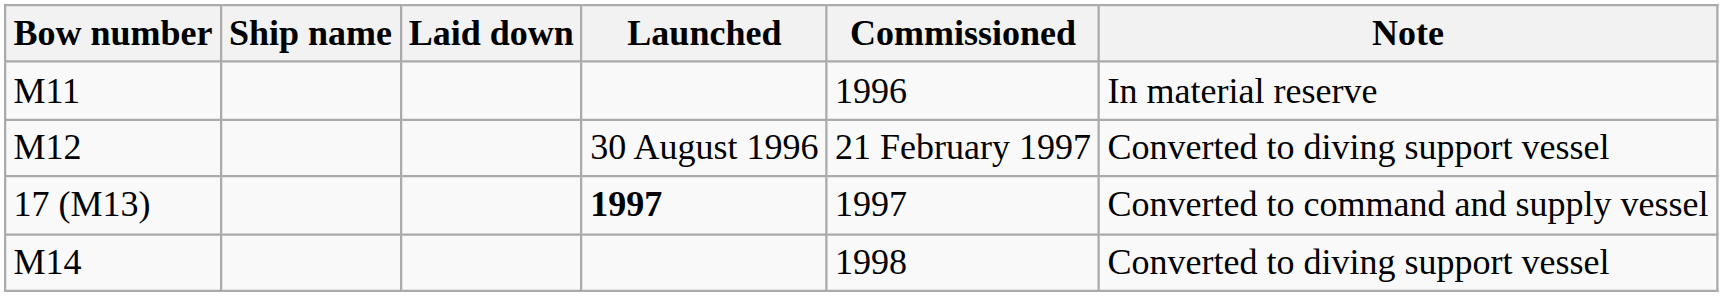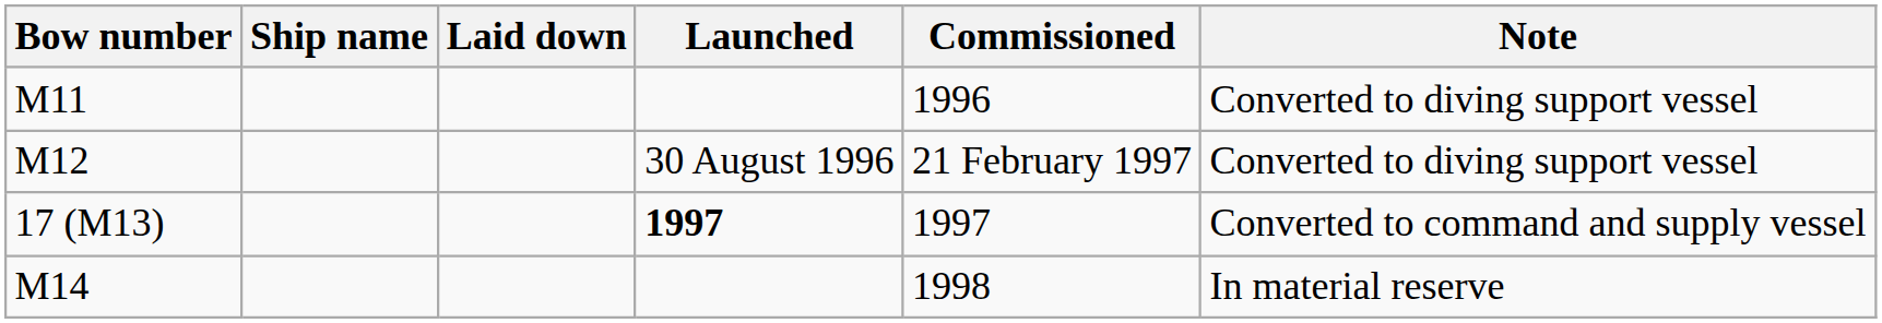M11 | Note: In material reserve -> Converted to diving support vessel
M14 | Note: Converted to diving support vessel -> In material reserve
